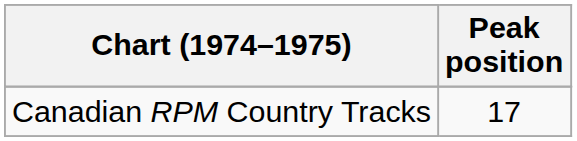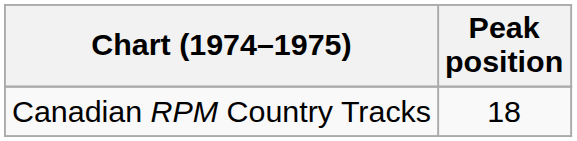Canadian RPM Country Tracks | Peak position: 17 -> 18
